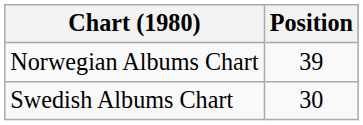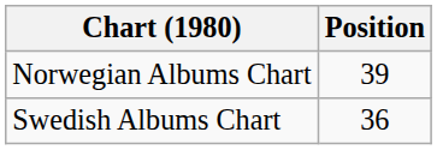Swedish Albums Chart | Position: 30 -> 36
